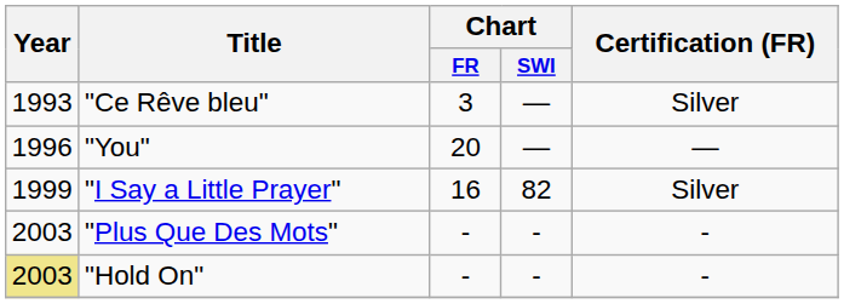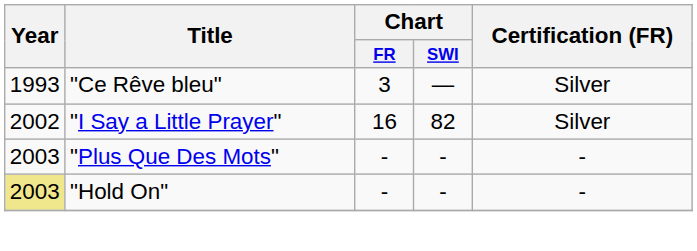- row: 1996 | "You" | 20 | — | —
"I Say a Little Prayer" | Year: 1999 -> 2002
